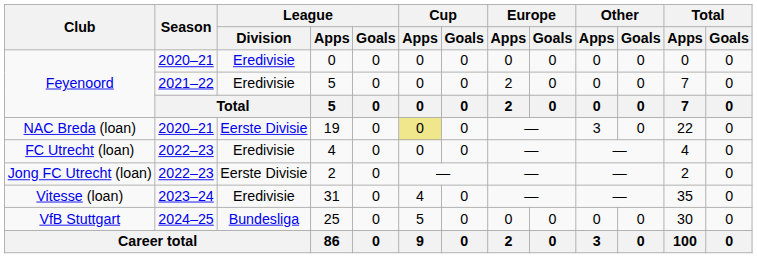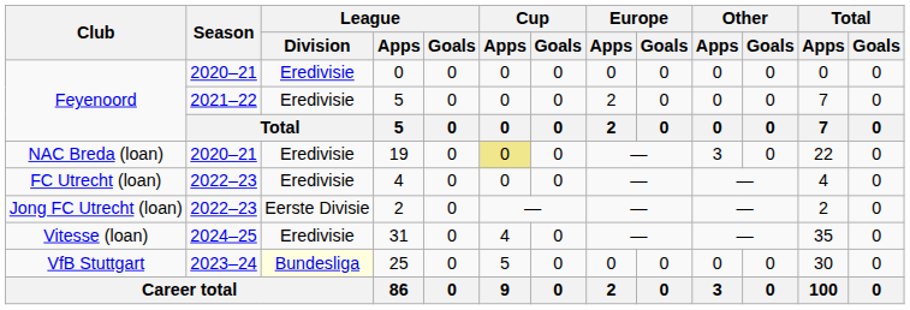19 | League / Division: Eerste Divisie -> Eredivisie
31 | Season: 2023–24 -> 2024–25
25 | Season: 2024–25 -> 2023–24
25 | League / Division: no background -> lightyellow background
